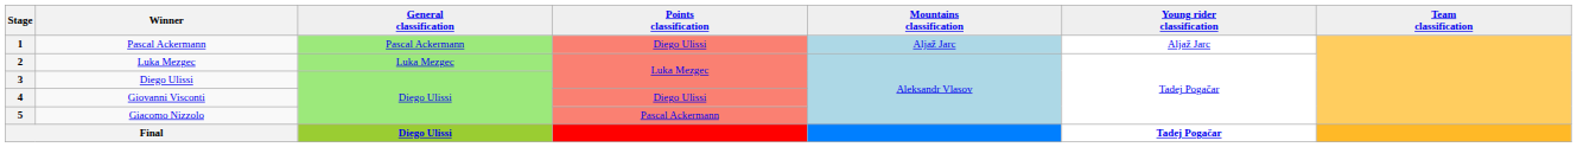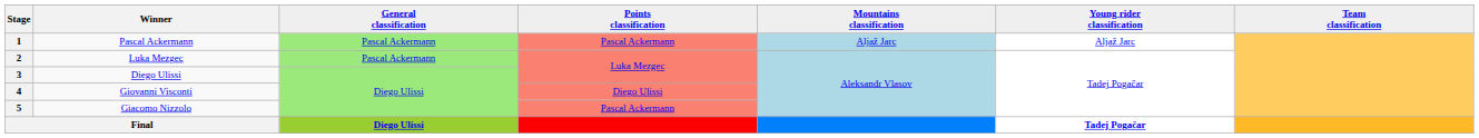1 | Points classification: Diego Ulissi -> Pascal Ackermann
2 | General classification: Luka Mezgec -> Pascal Ackermann
